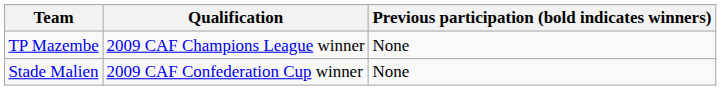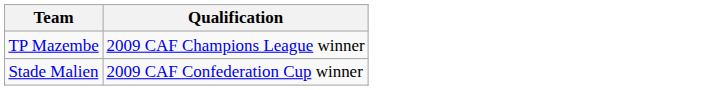- column: Previous participation (bold indicates winners) | None | None
